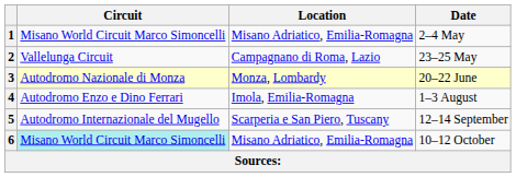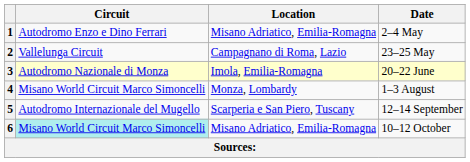1 | Circuit: Misano World Circuit Marco Simoncelli -> Autodromo Enzo e Dino Ferrari
3 | Location: Monza, Lombardy -> Imola, Emilia-Romagna
4 | Circuit: Autodromo Enzo e Dino Ferrari -> Misano World Circuit Marco Simoncelli
4 | Location: Imola, Emilia-Romagna -> Monza, Lombardy
